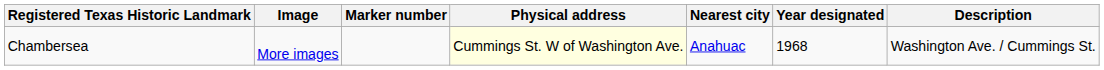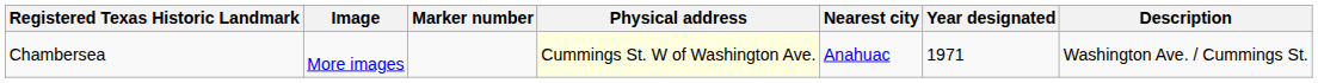Chambersea | Year designated: 1968 -> 1971
